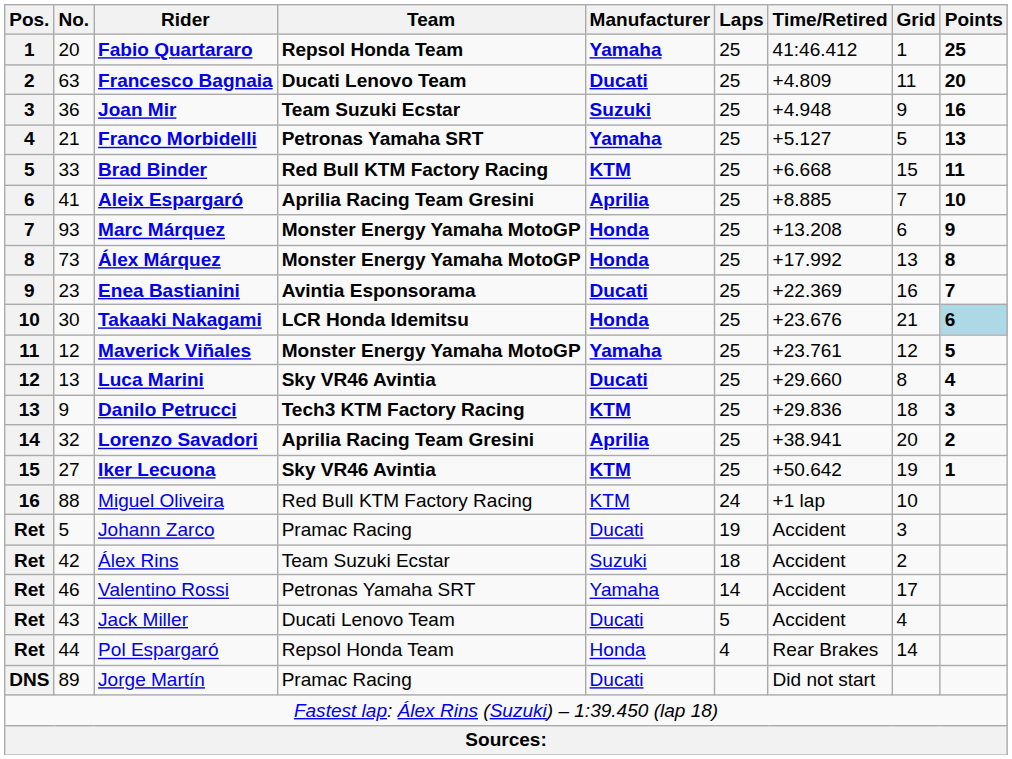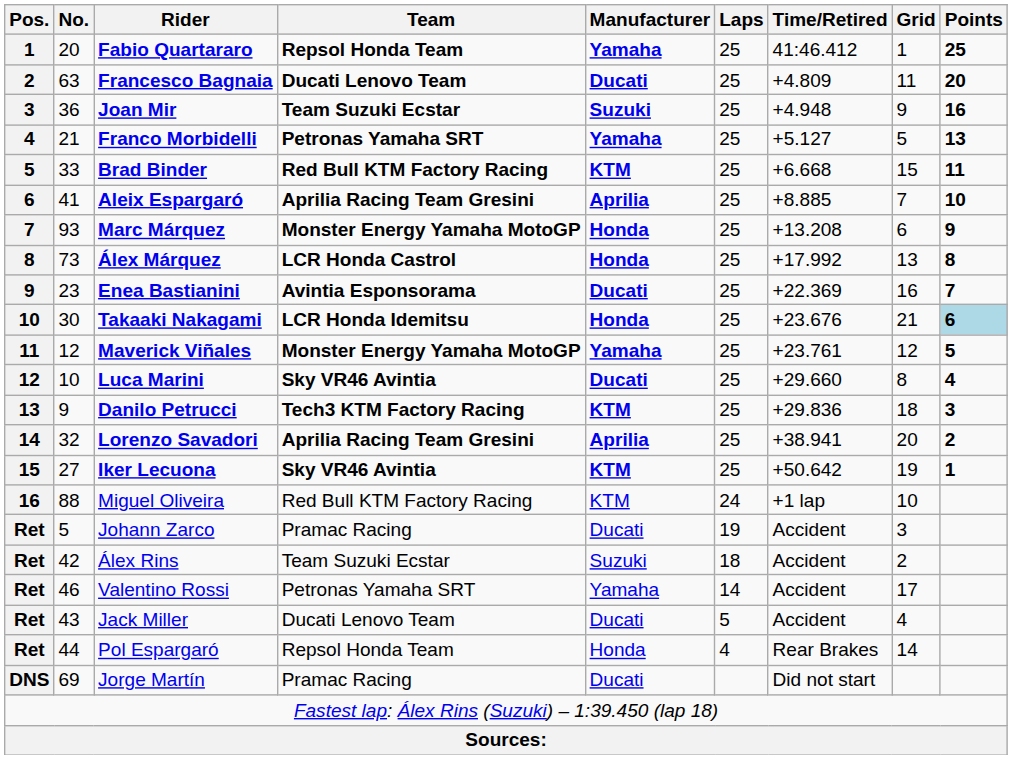Álex Márquez | Team: Monster Energy Yamaha MotoGP -> LCR Honda Castrol
Luca Marini | No.: 13 -> 10
Jorge Martín | No.: 89 -> 69
